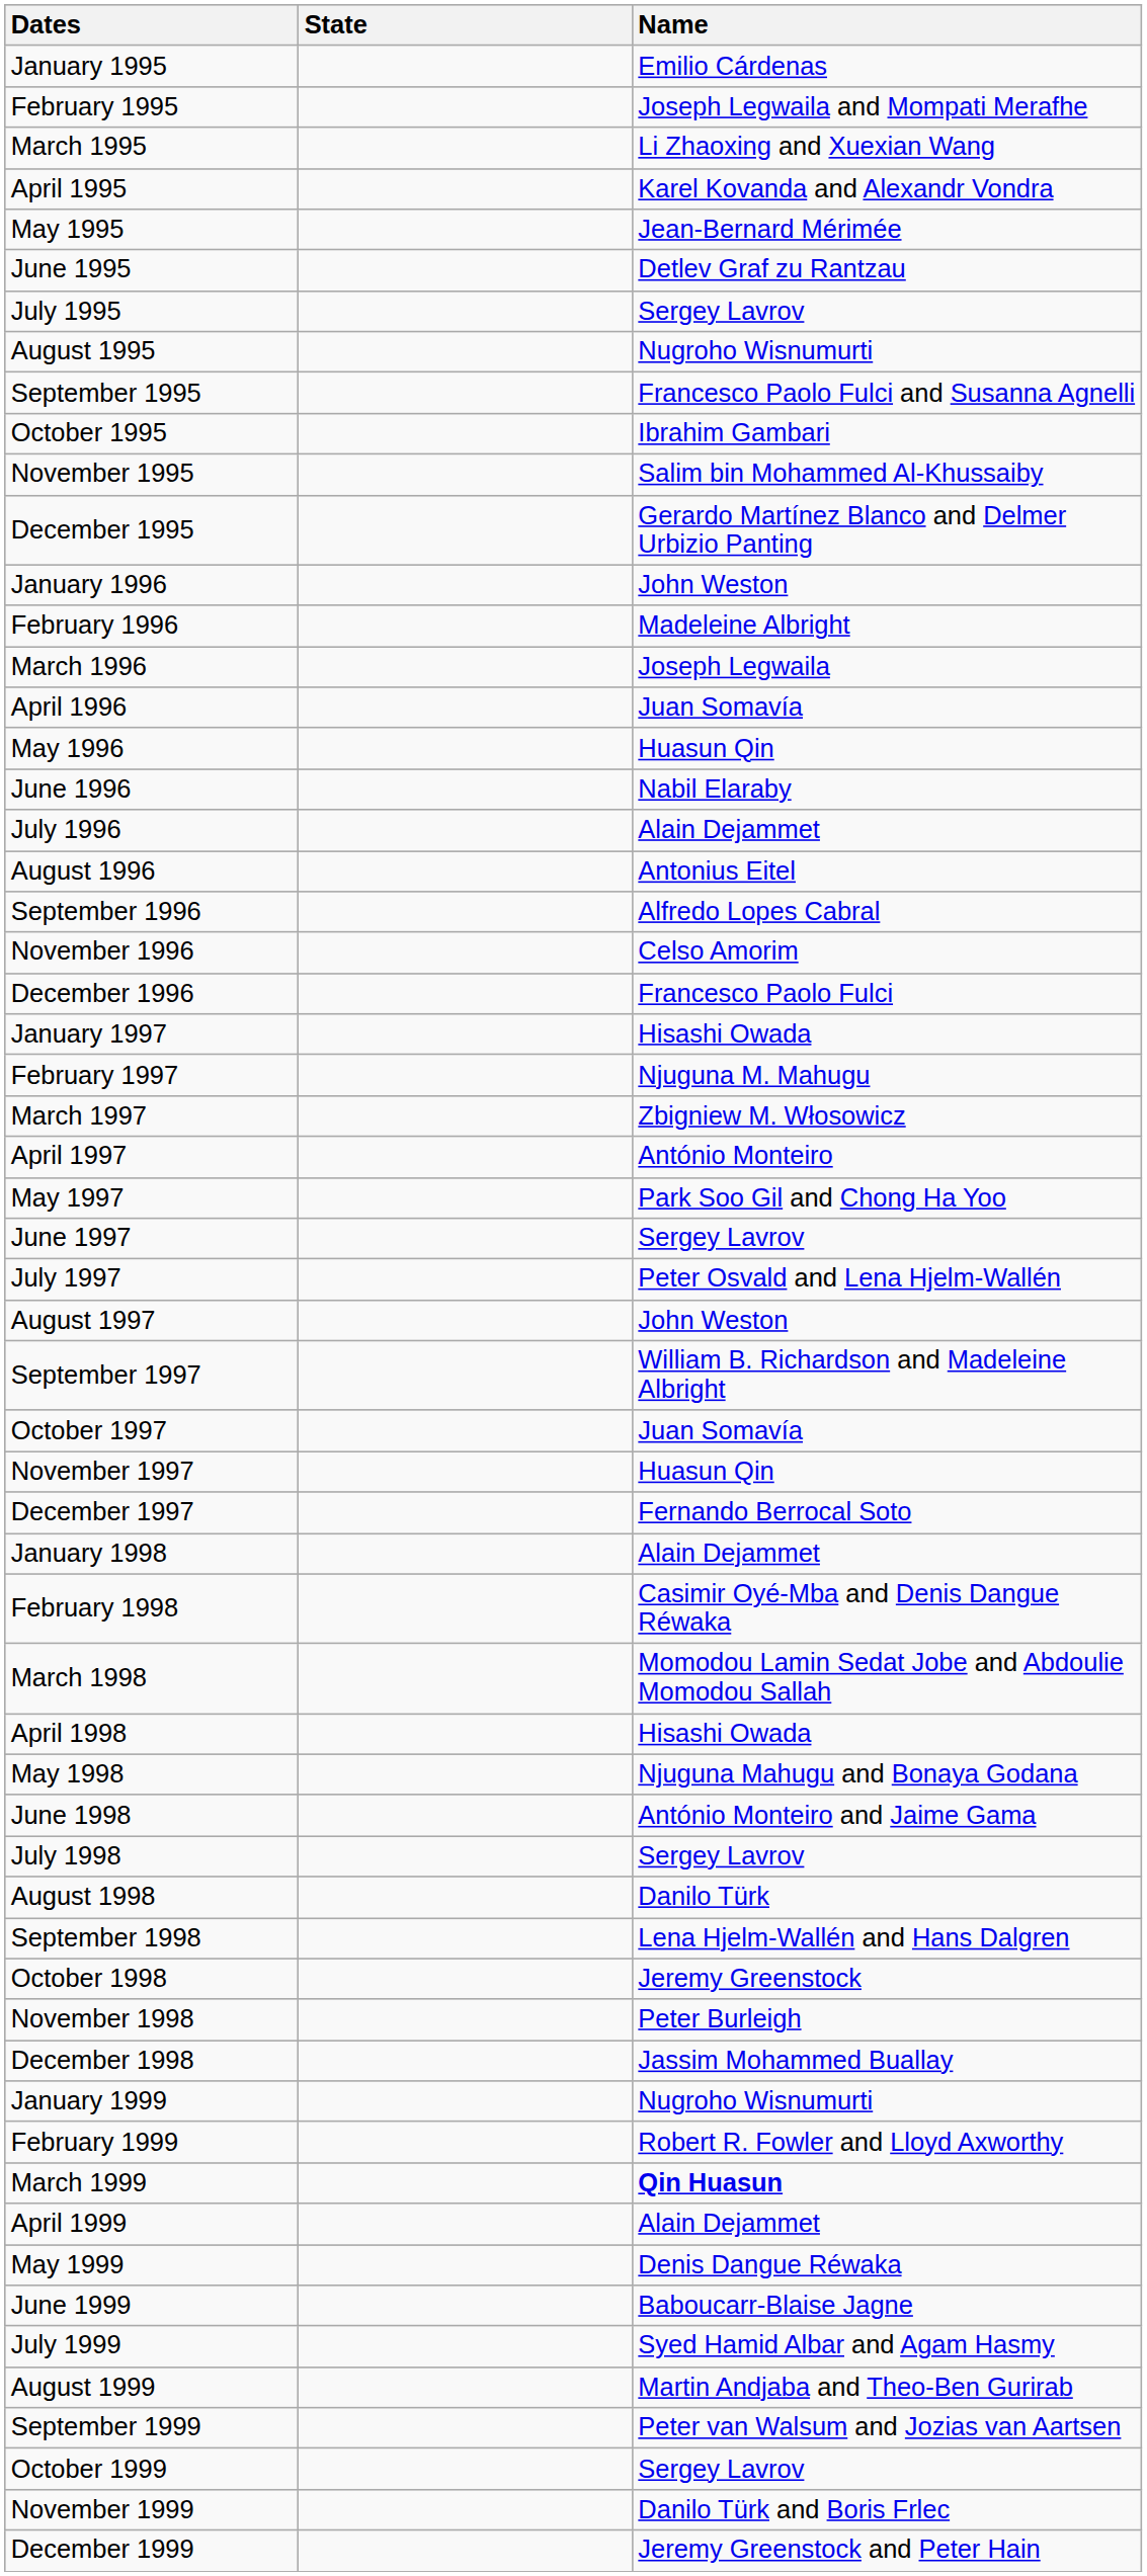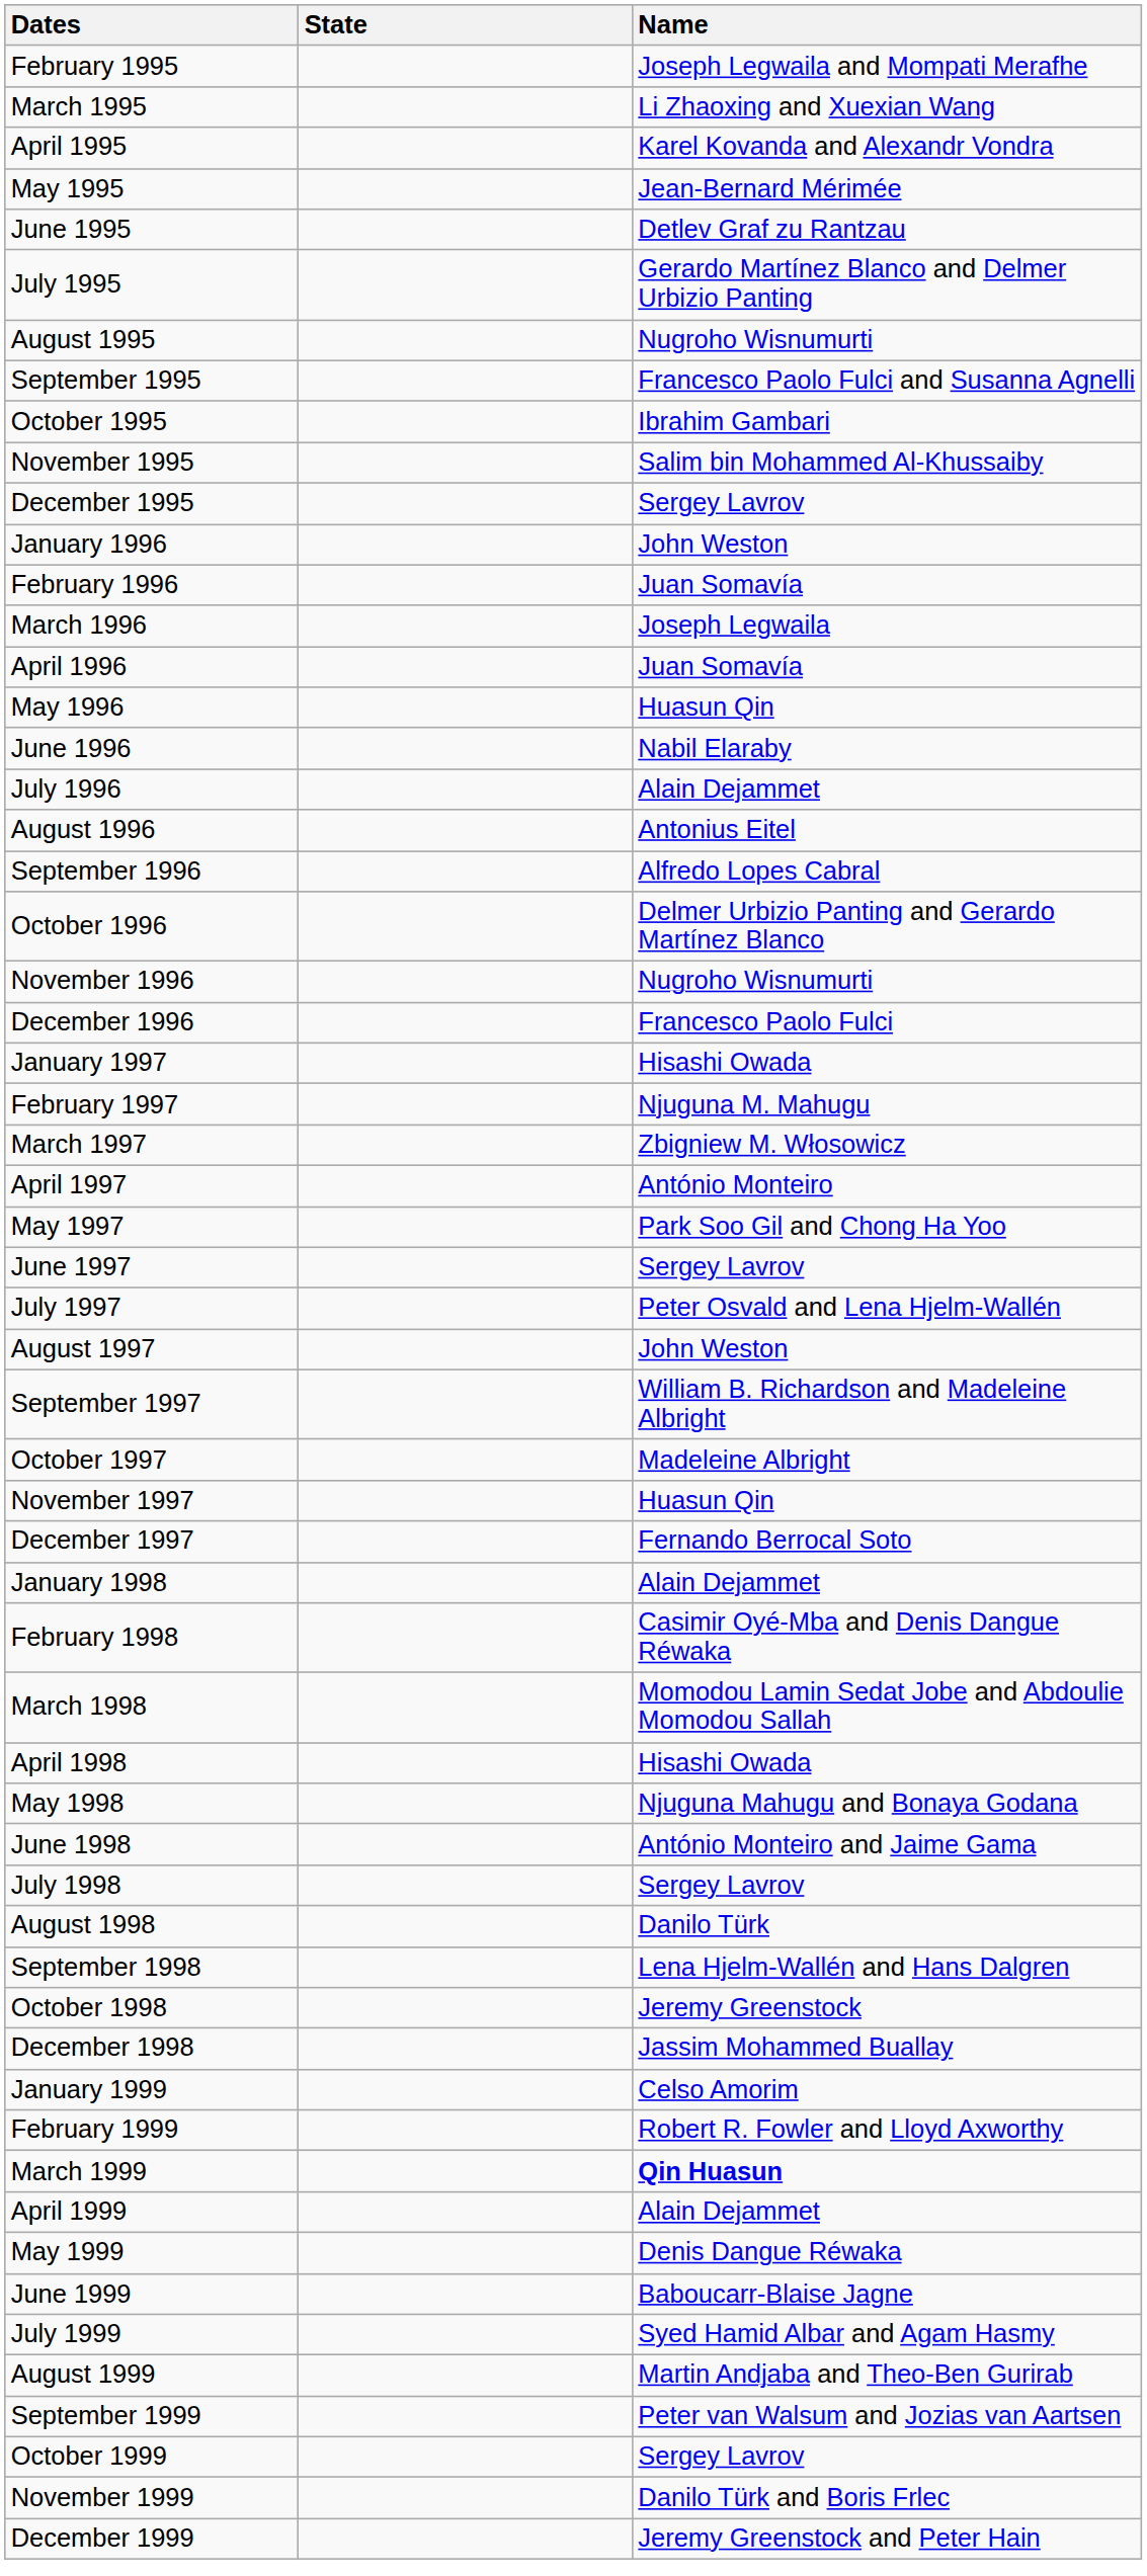- row: January 1995 | Emilio Cárdenas
July 1995 | Name: Sergey Lavrov -> Gerardo Martínez Blanco and Delmer Urbizio Panting
December 1995 | Name: Gerardo Martínez Blanco and Delmer Urbizio Panting -> Sergey Lavrov
February 1996 | Name: Madeleine Albright -> Juan Somavía
+ row: October 1996 | Delmer Urbizio Panting and Gerardo Martínez Blanco
November 1996 | Name: Celso Amorim -> Nugroho Wisnumurti
October 1997 | Name: Juan Somavía -> Madeleine Albright
- row: November 1998 | Peter Burleigh
January 1999 | Name: Nugroho Wisnumurti -> Celso Amorim
